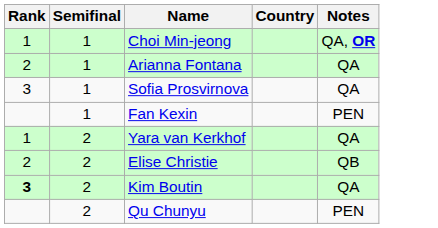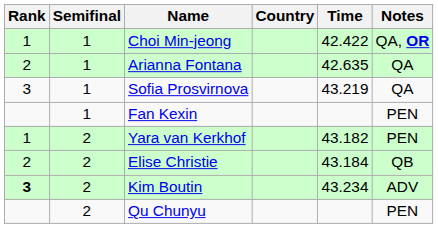+ column: Time | 42.422 | 42.635 | 43.219 | 43.182 | 43.184 | 43.234
Yara van Kerkhof | Notes: QA -> PEN
Kim Boutin | Notes: QA -> ADV
